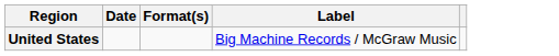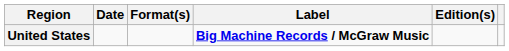+ column: Edition(s)
United States | Label: normal -> bold
